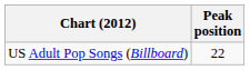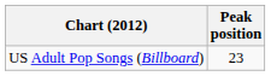US Adult Pop Songs (Billboard) | Peak position: 22 -> 23
